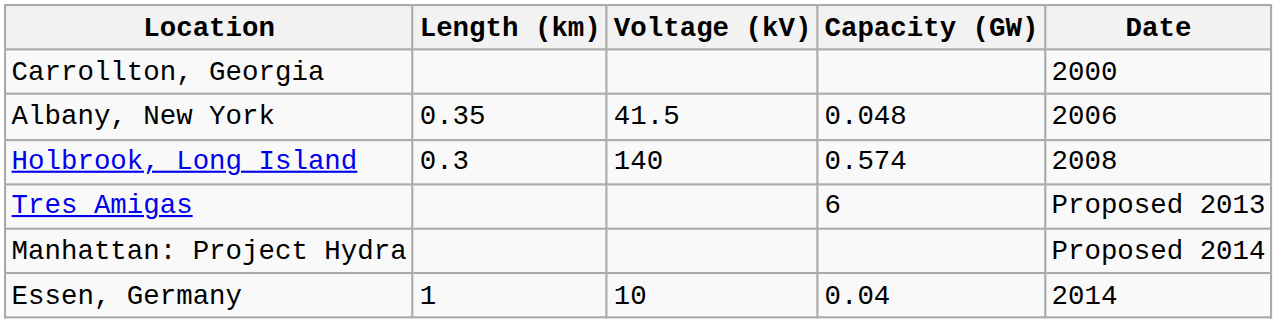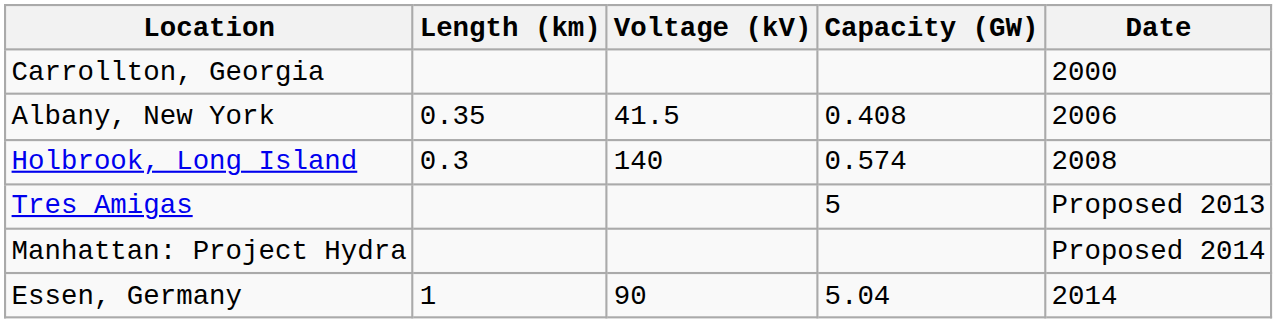Albany, New York | Capacity (GW): 0.048 -> 0.408
Tres Amigas | Capacity (GW): 6 -> 5
Essen, Germany | Voltage (kV): 10 -> 90
Essen, Germany | Capacity (GW): 0.04 -> 5.04
